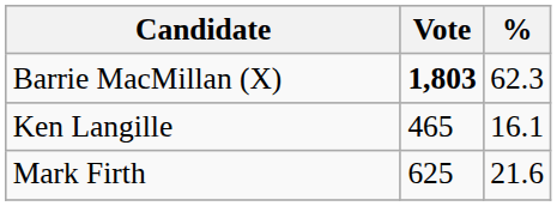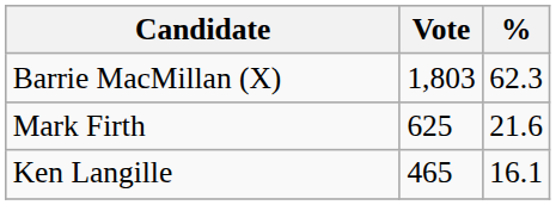Barrie MacMillan (X) | Vote: bold -> normal
rows swapped: Mark Firth <-> Ken Langille
